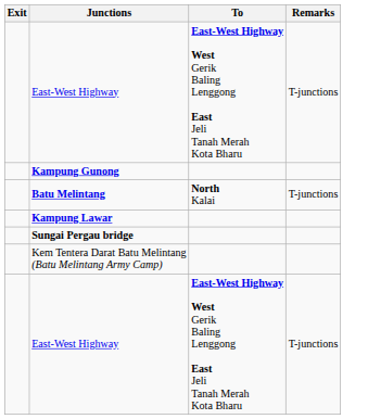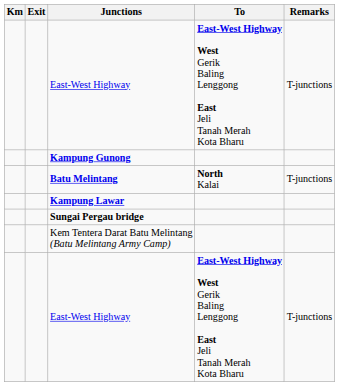+ column: Km
